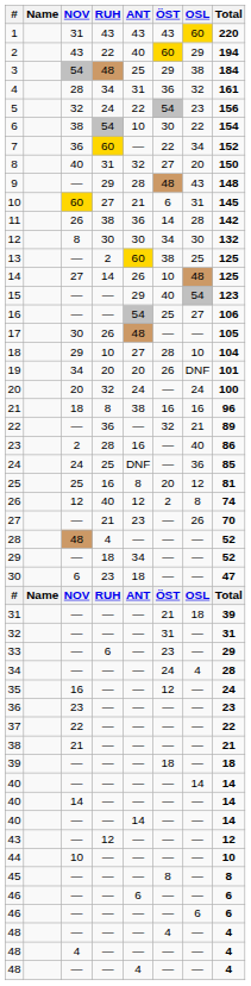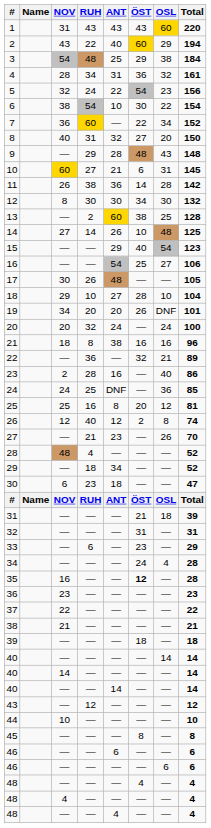13 | Total: 125 -> 128
35 | ÖST: normal -> bold
35 | Total: 24 -> 28
